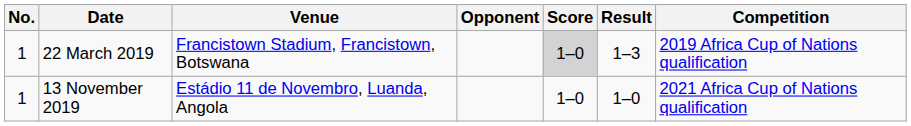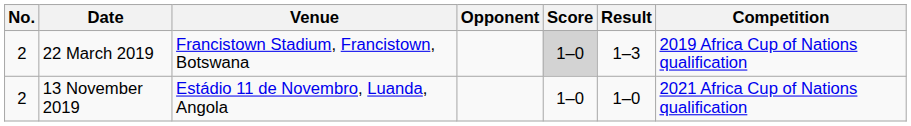22 March 2019 | No.: 1 -> 2
13 November 2019 | No.: 1 -> 2
